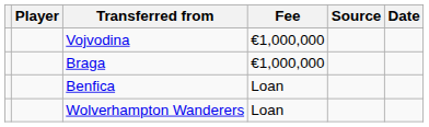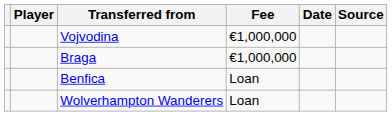columns swapped: Date <-> Source
